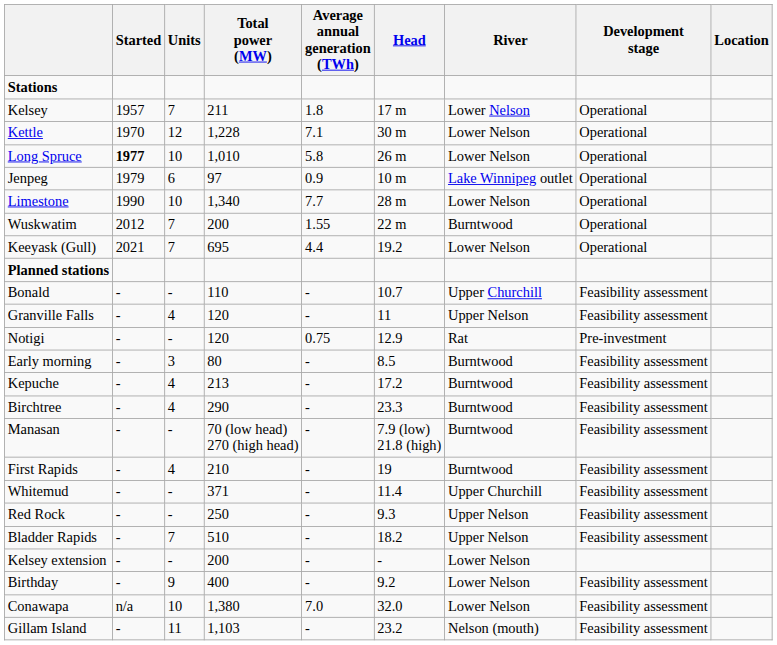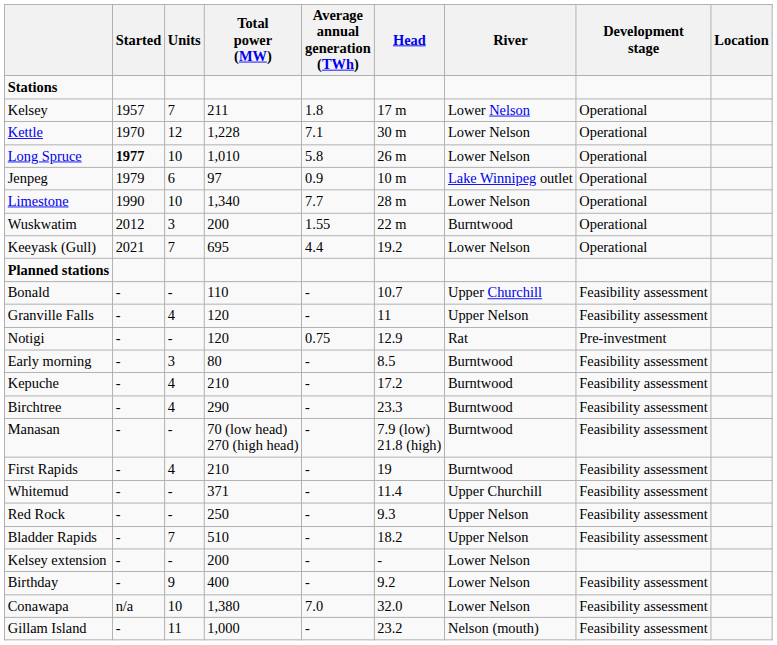Wuskwatim | Units: 7 -> 3
Kepuche | Total power (MW): 213 -> 210
Gillam Island | Total power (MW): 1,103 -> 1,000
